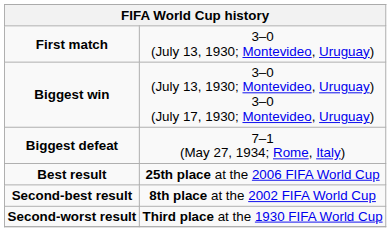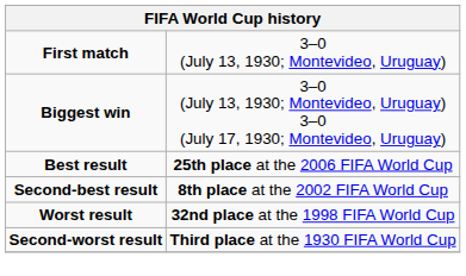- row: Biggest defeat | 7–1 (May 27, 1934; Rome, Italy)
+ row: Worst result | 32nd place at the 1998 FIFA World Cup
